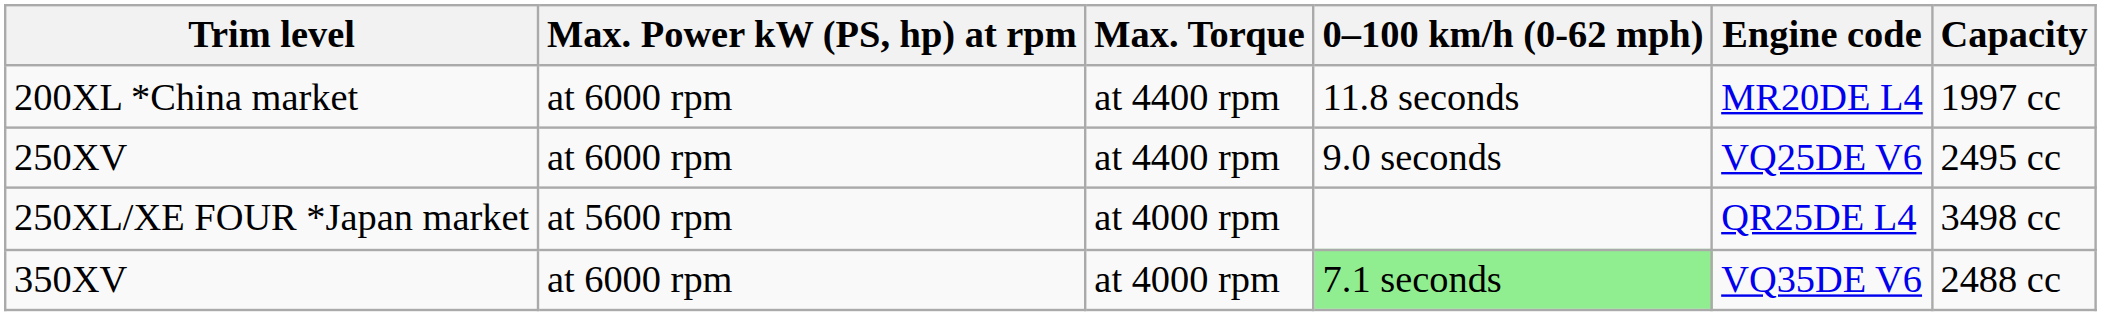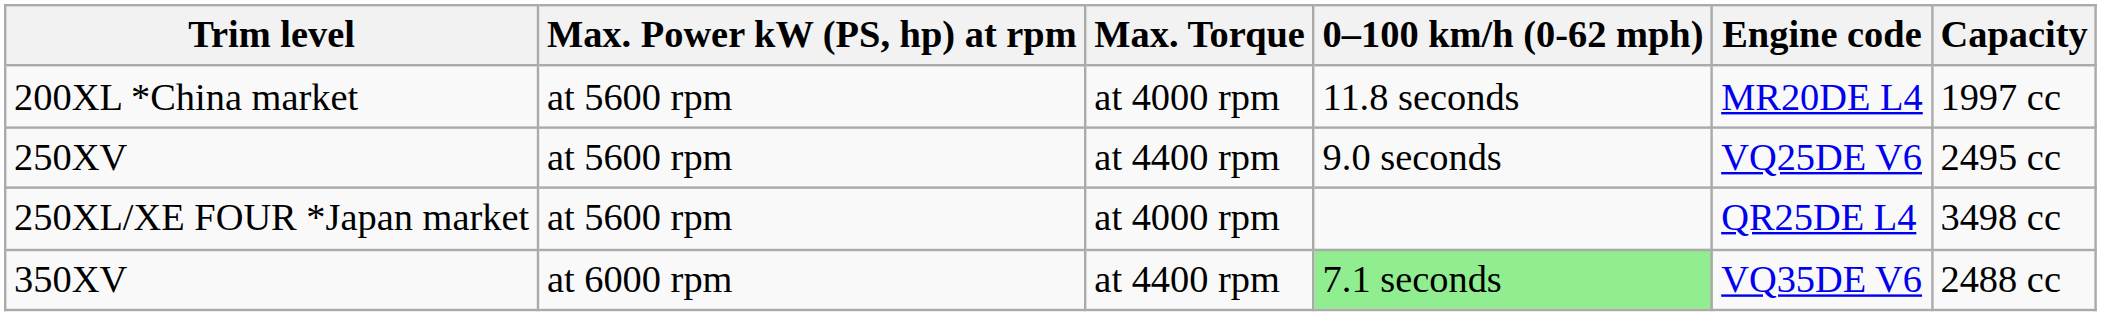200XL *China market | Max. Power kW (PS, hp) at rpm: at 6000 rpm -> at 5600 rpm
200XL *China market | Max. Torque: at 4400 rpm -> at 4000 rpm
250XV | Max. Power kW (PS, hp) at rpm: at 6000 rpm -> at 5600 rpm
350XV | Max. Torque: at 4000 rpm -> at 4400 rpm
